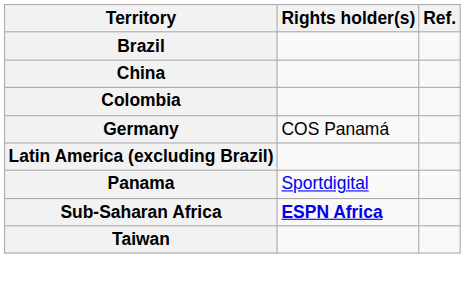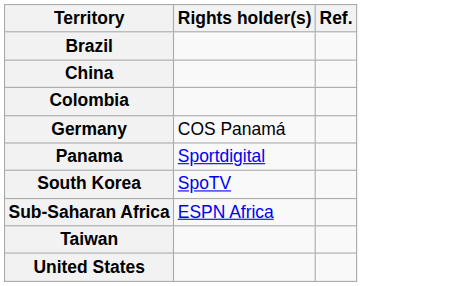- row: Latin America (excluding Brazil)
+ row: South Korea | SpoTV
Sub-Saharan Africa | Rights holder(s): bold -> normal
+ row: United States
